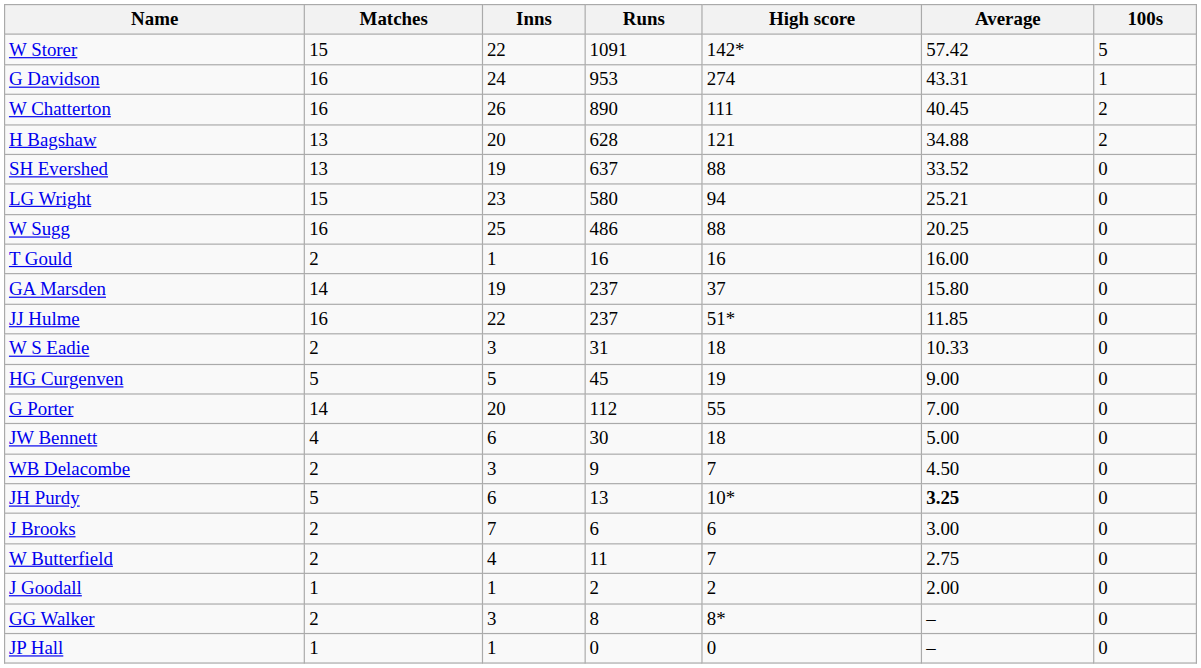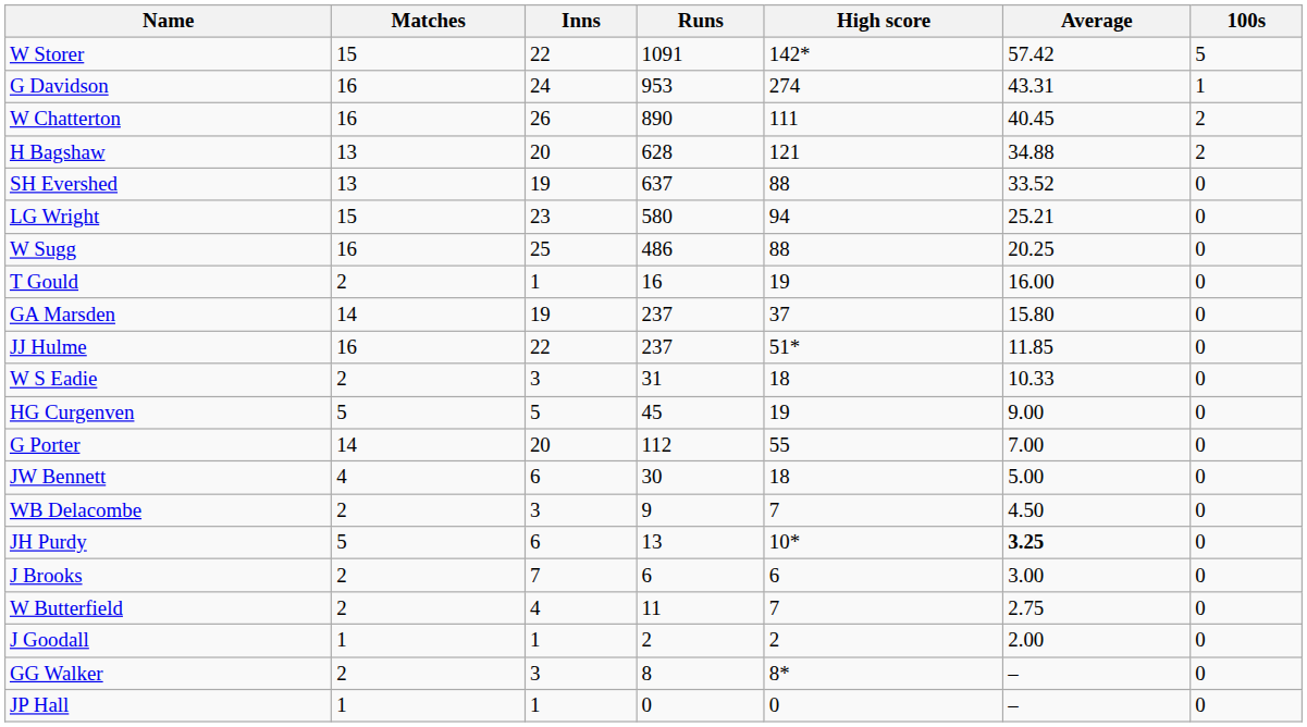T Gould | High score: 16 -> 19
